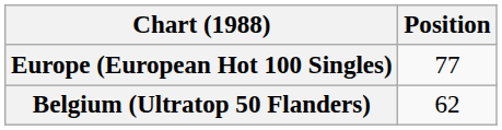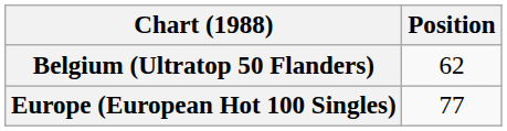rows swapped: Belgium (Ultratop 50 Flanders) <-> Europe (European Hot 100 Singles)
